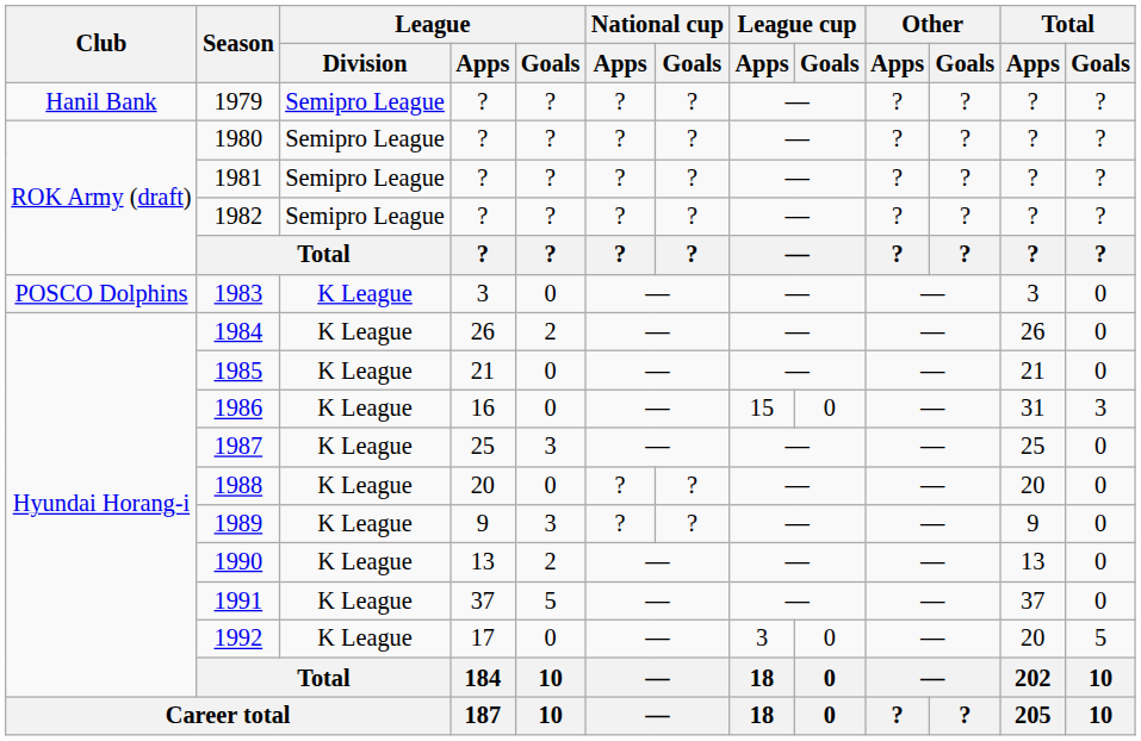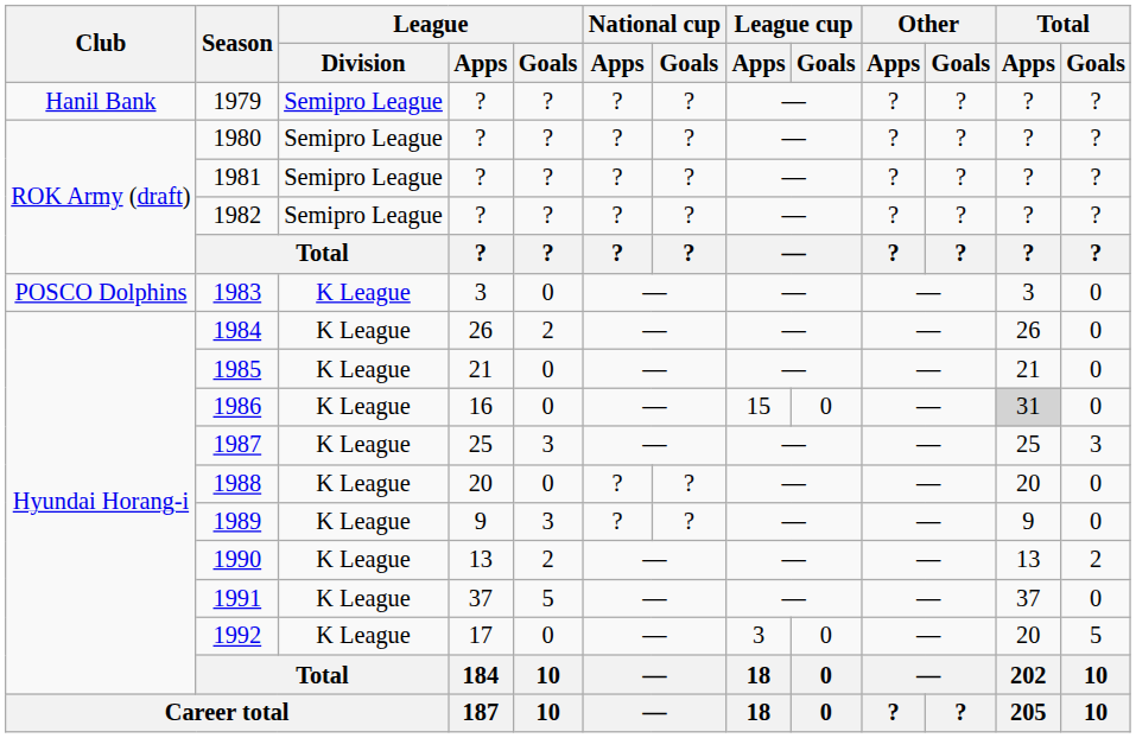1986 | Total / Apps: no background -> lightgrey background
1986 | Total / Goals: 3 -> 0
1987 | Total / Goals: 0 -> 3
1990 | Total / Goals: 0 -> 2
